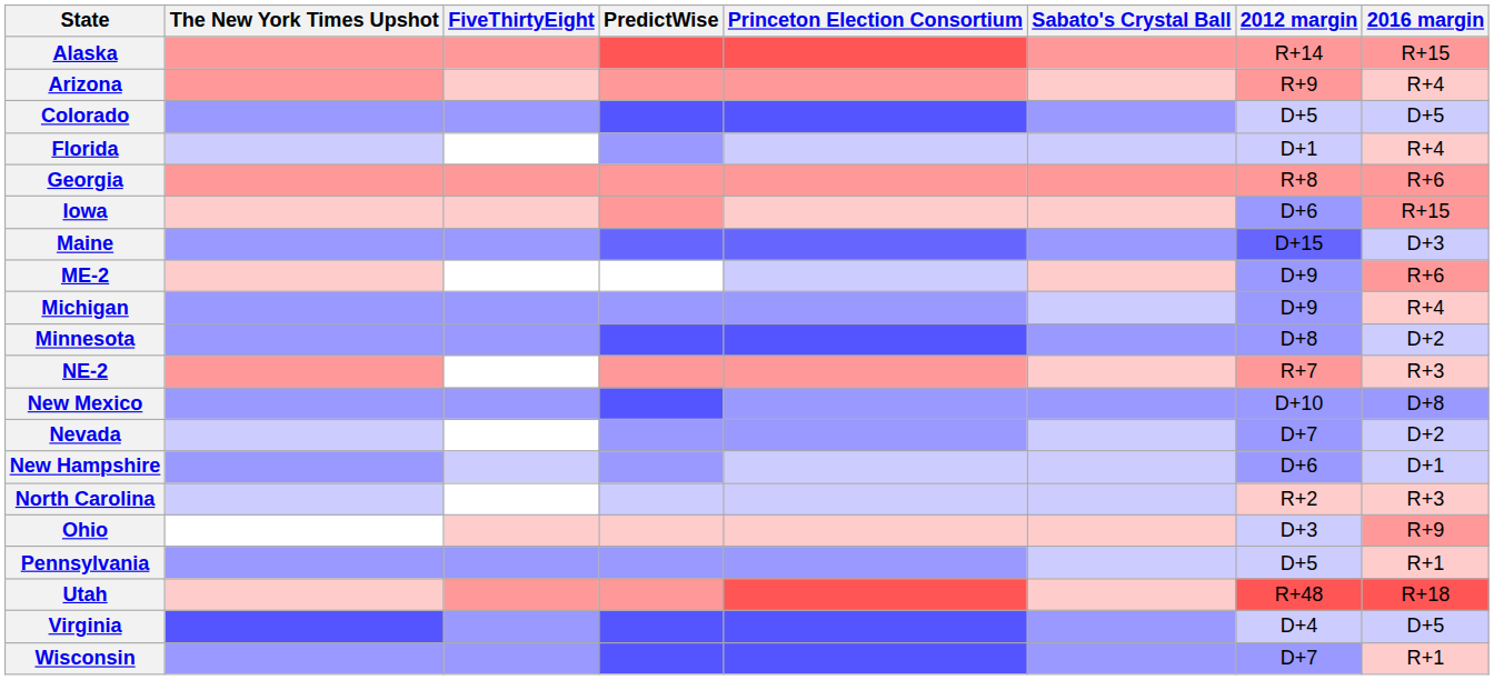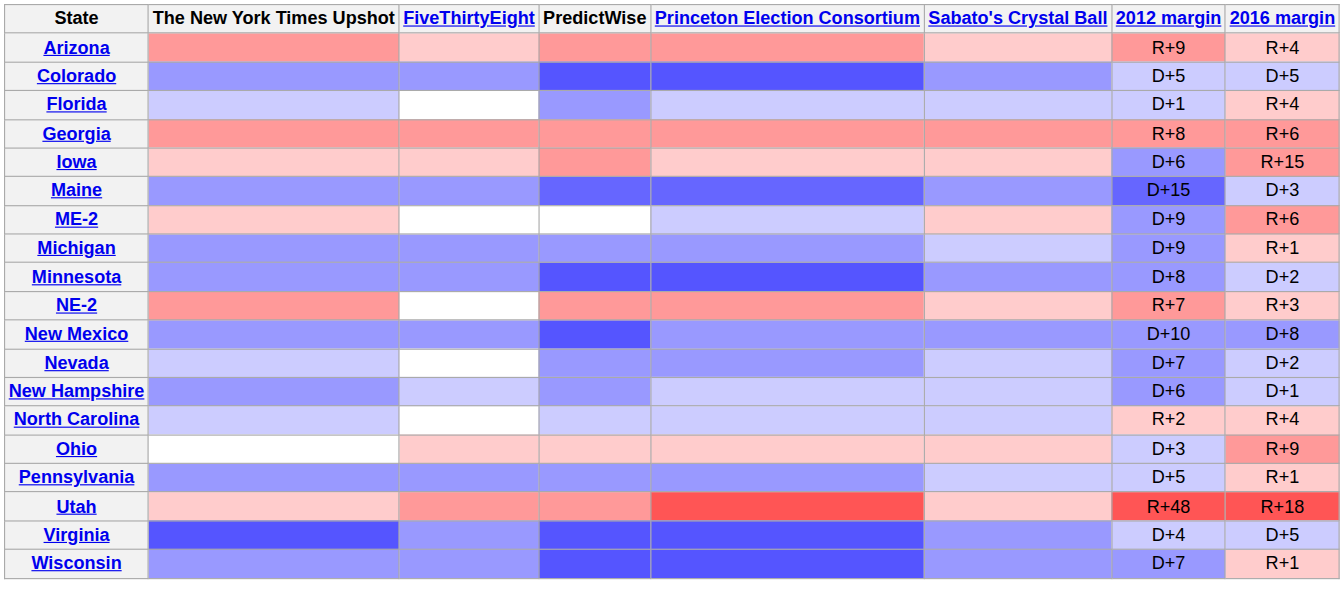- row: Alaska | R+14 | R+15
Michigan | 2016 margin: R+4 -> R+1
North Carolina | 2016 margin: R+3 -> R+4
